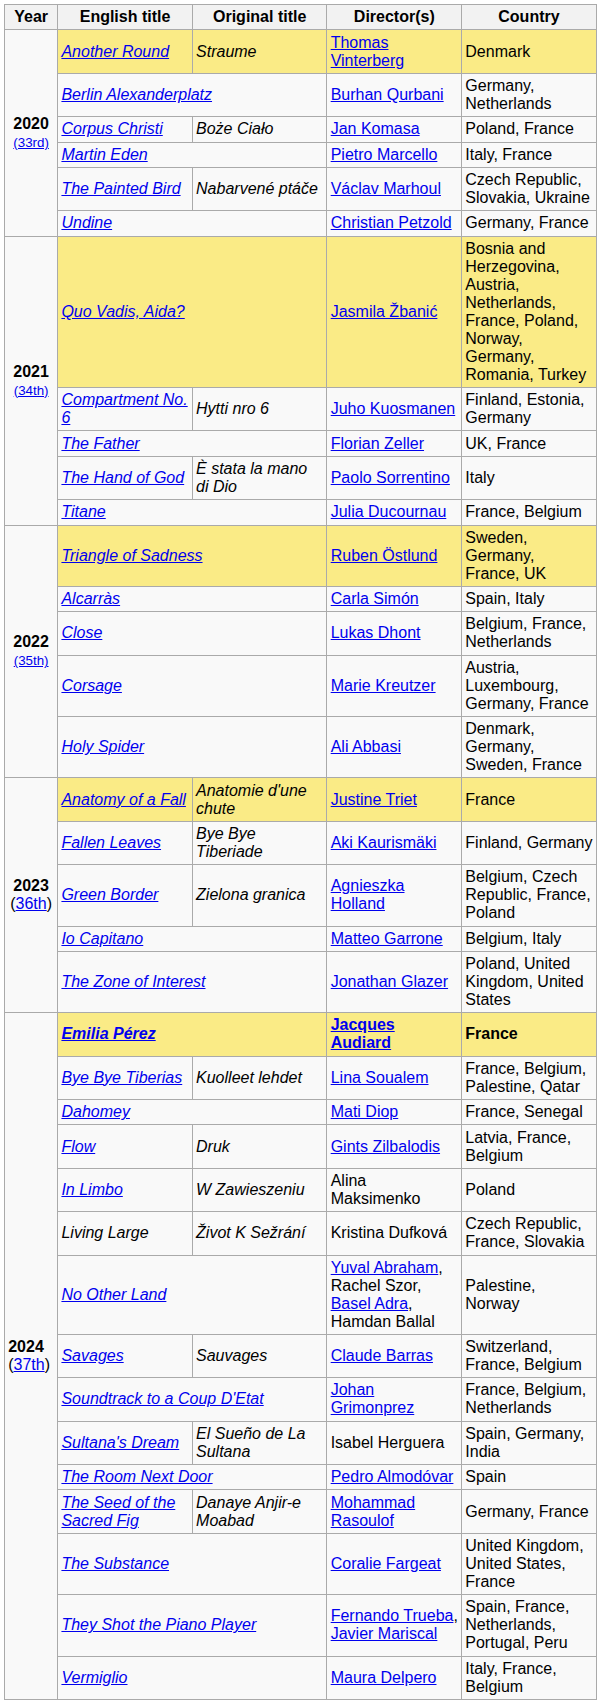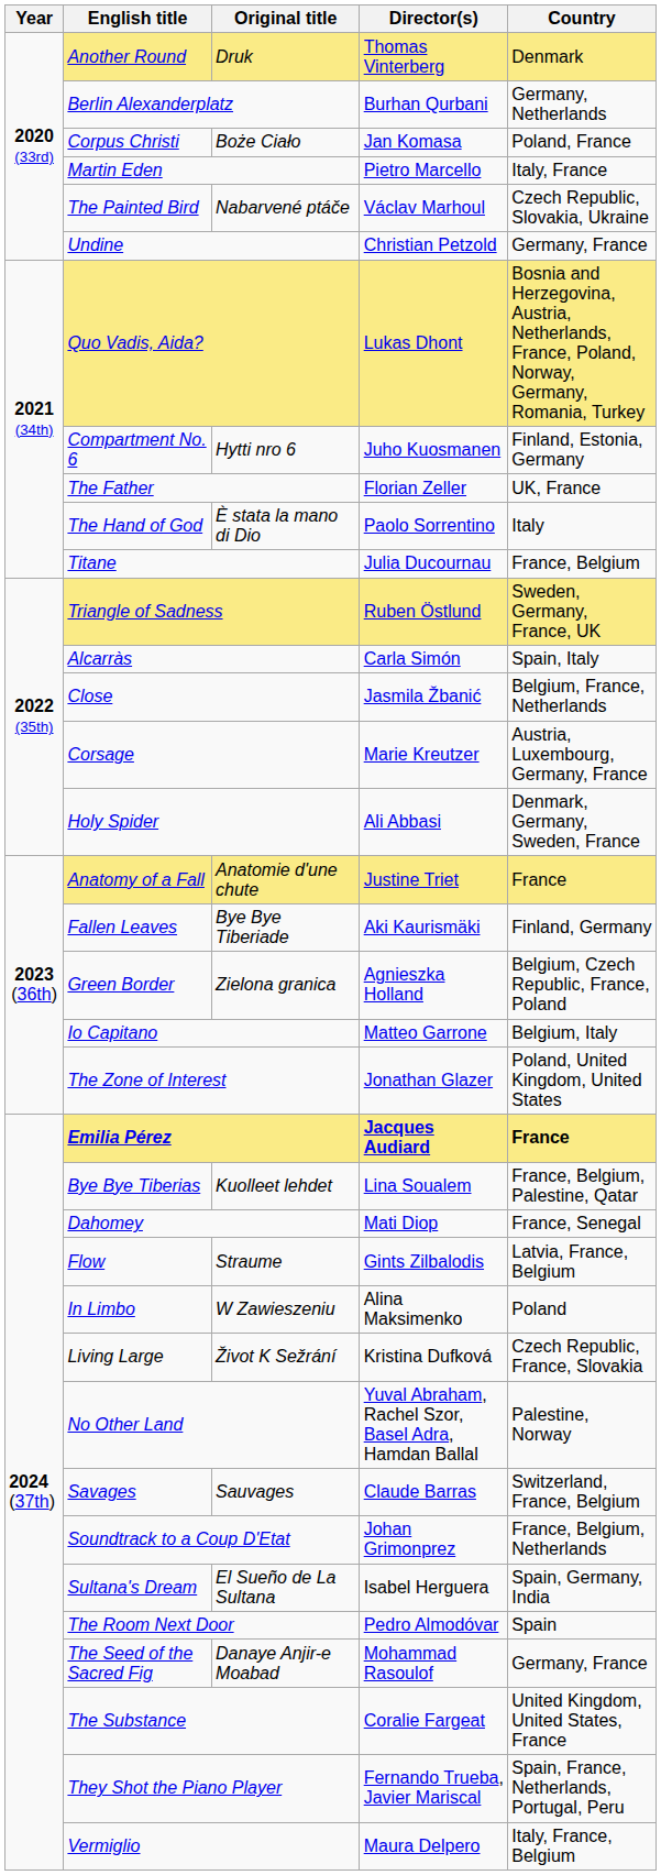Another Round | Original title: Straume -> Druk
Quo Vadis, Aida? | Director(s): Jasmila Žbanić -> Lukas Dhont
Close | Director(s): Lukas Dhont -> Jasmila Žbanić
Flow | Original title: Druk -> Straume
